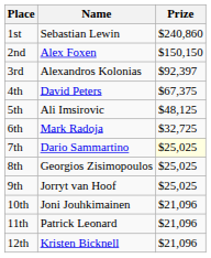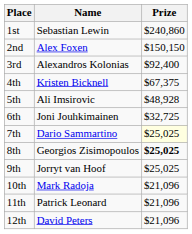3rd | Prize: $92,397 -> $92,400
4th | Name: David Peters -> Kristen Bicknell
5th | Prize: $48,125 -> $48,928
6th | Name: Mark Radoja -> Joni Jouhkimainen
8th | Prize: normal -> bold
10th | Name: Joni Jouhkimainen -> Mark Radoja
12th | Name: Kristen Bicknell -> David Peters
